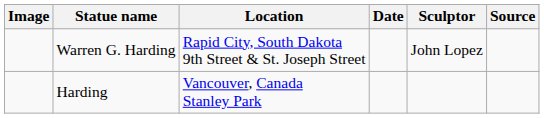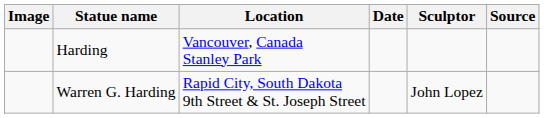rows swapped: Warren G. Harding <-> Harding
